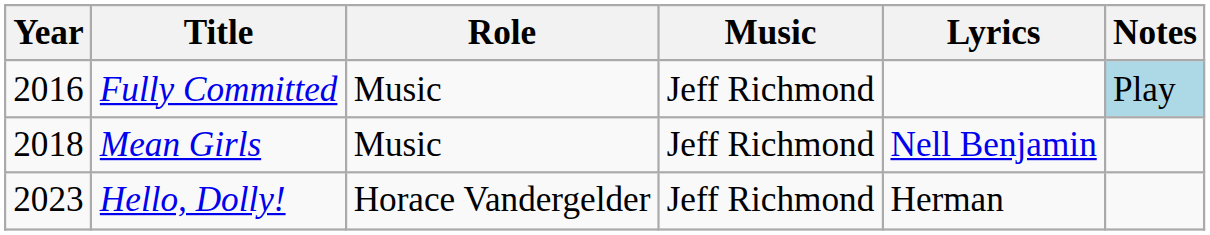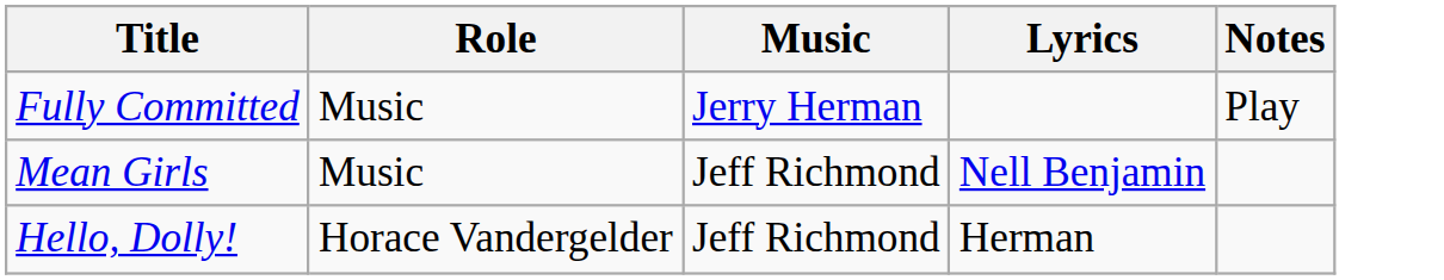- column: Year | 2016 | 2018 | 2023
Fully Committed | Music: Jeff Richmond -> Jerry Herman
Fully Committed | Notes: lightblue background -> no background
